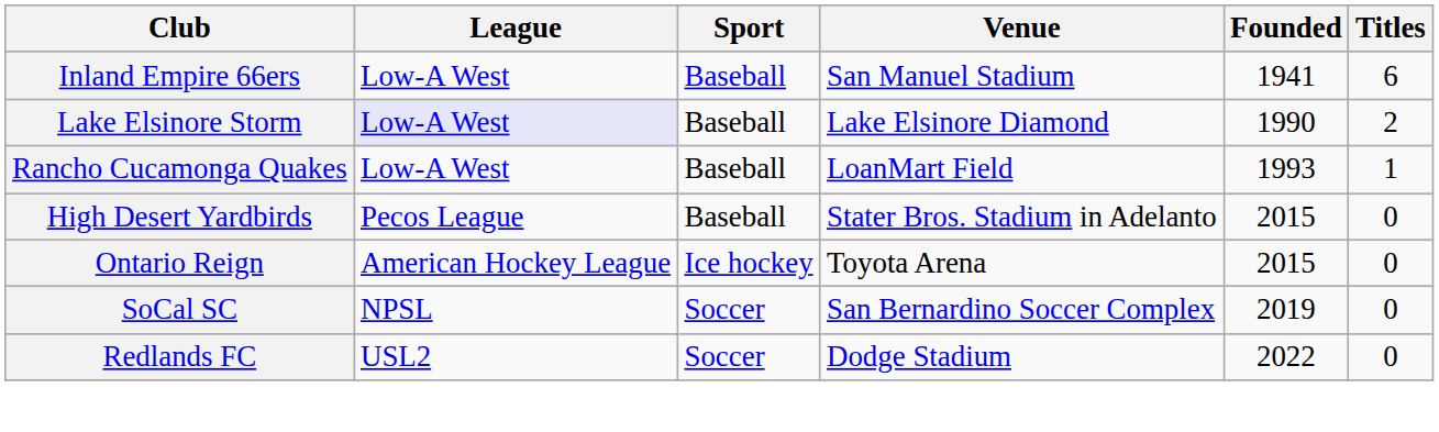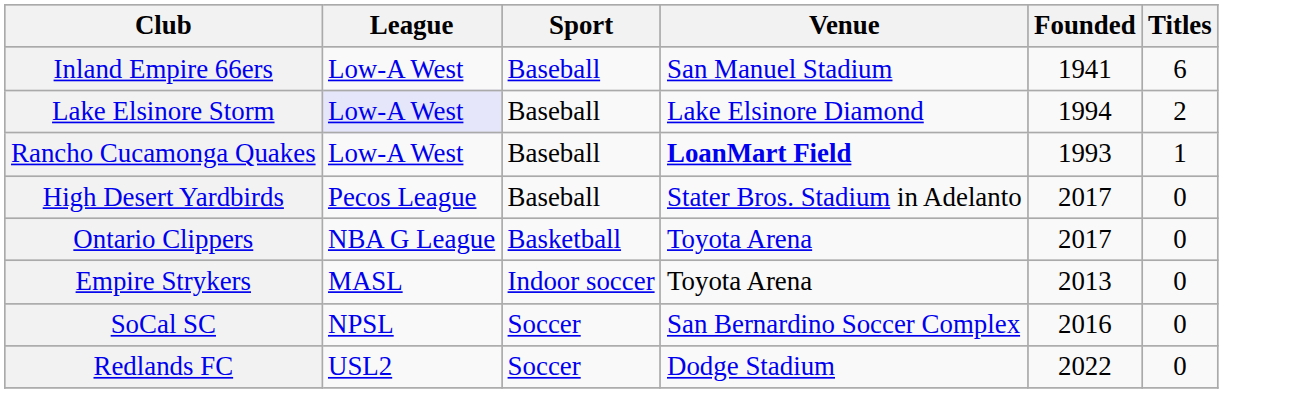Lake Elsinore Storm | Founded: 1990 -> 1994
Rancho Cucamonga Quakes | Venue: normal -> bold
High Desert Yardbirds | Founded: 2015 -> 2017
+ row: Ontario Clippers | NBA G League | Basketball | Toyota Arena | 2017 | 0
- row: Ontario Reign | American Hockey League | Ice hockey | Toyota Arena | 2015 | 0
+ row: Empire Strykers | MASL | Indoor soccer | Toyota Arena | 2013 | 0
SoCal SC | Founded: 2019 -> 2016
